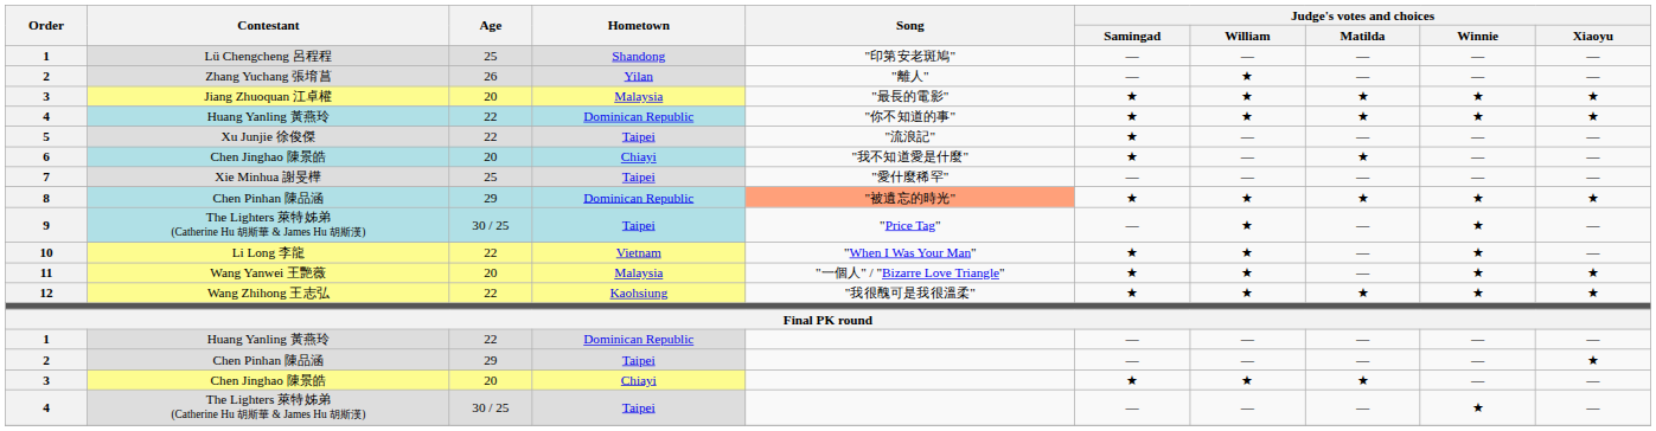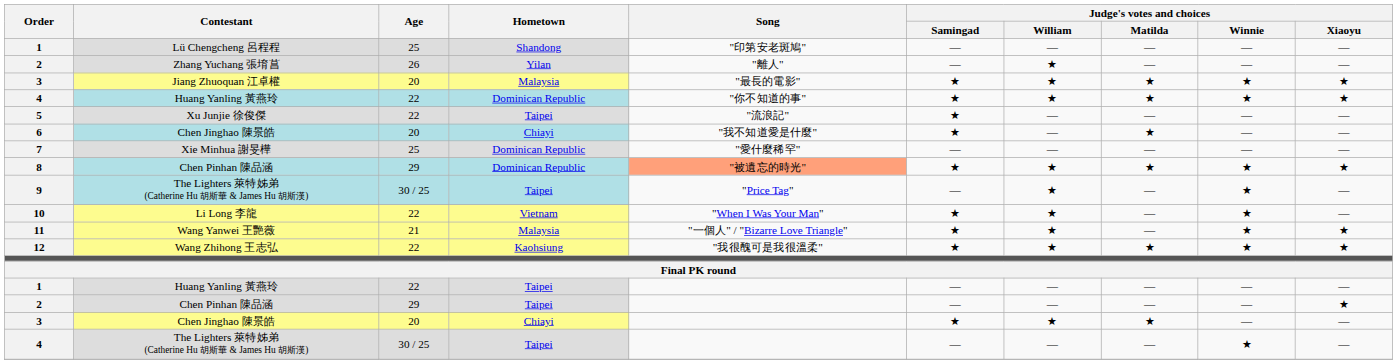7 | Hometown: Taipei -> Dominican Republic
11 | Age: 20 -> 21
1 / Huang Yanling 黃燕玲 | Hometown: Dominican Republic -> Taipei
